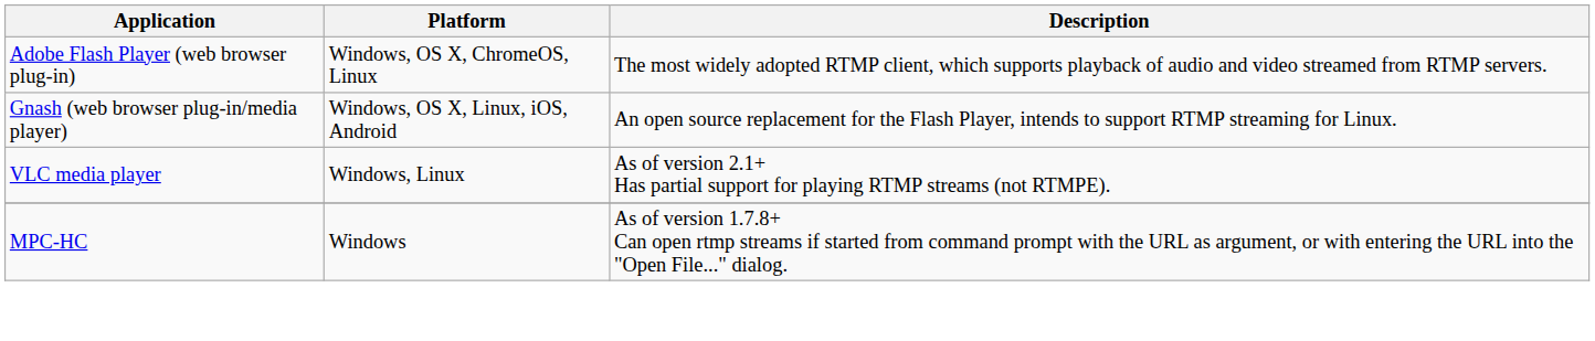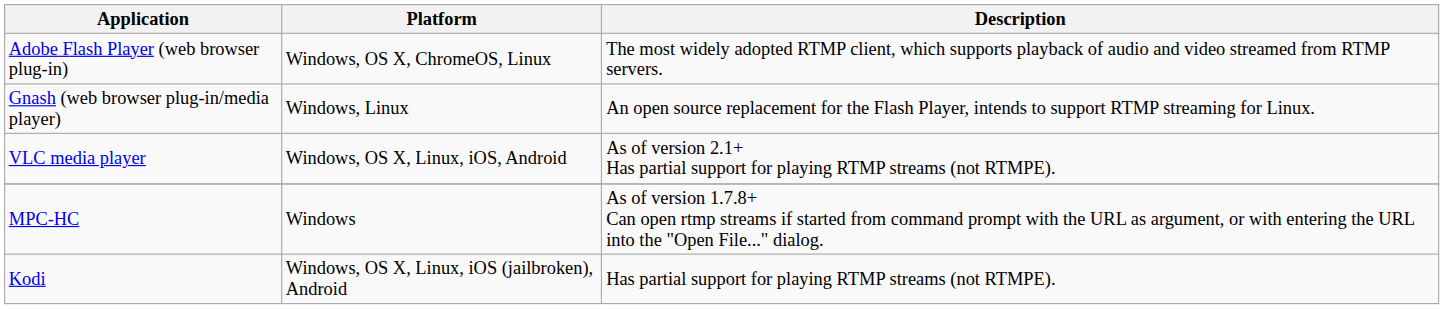Gnash (web browser plug-in/media player) | Platform: Windows, OS X, Linux, iOS, Android -> Windows, Linux
VLC media player | Platform: Windows, Linux -> Windows, OS X, Linux, iOS, Android
+ row: Kodi | Windows, OS X, Linux, iOS (jailbroken), Android | Has partial support for playing RTMP streams (not RTMPE).
